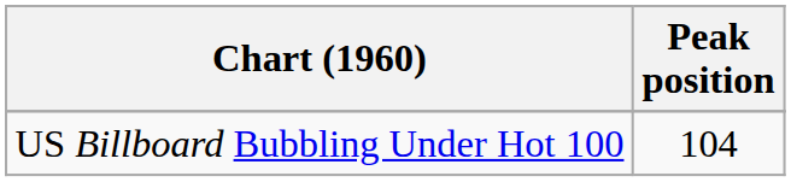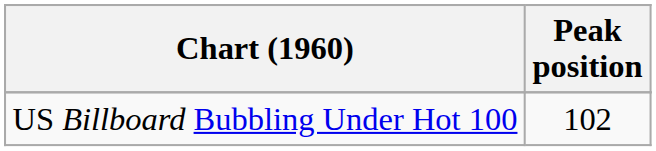US Billboard Bubbling Under Hot 100 | Peak position: 104 -> 102
